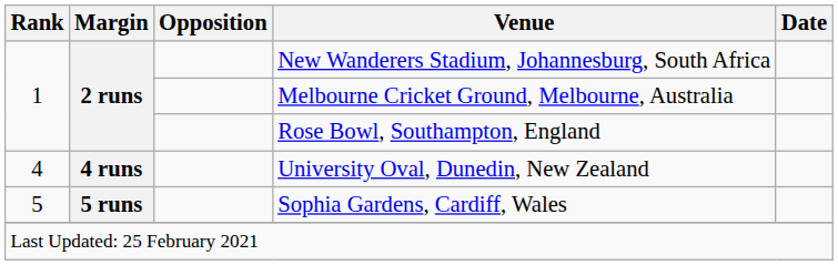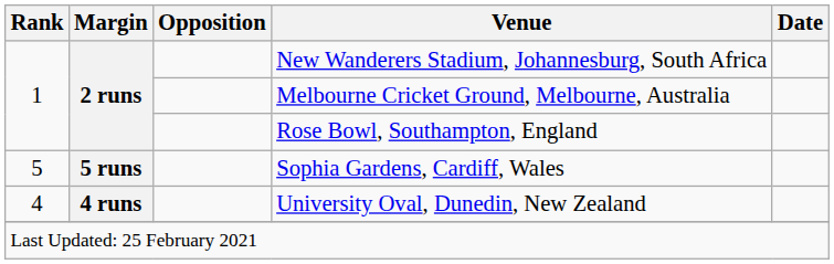rows swapped: University Oval, Dunedin, New Zealand <-> Sophia Gardens, Cardiff, Wales
